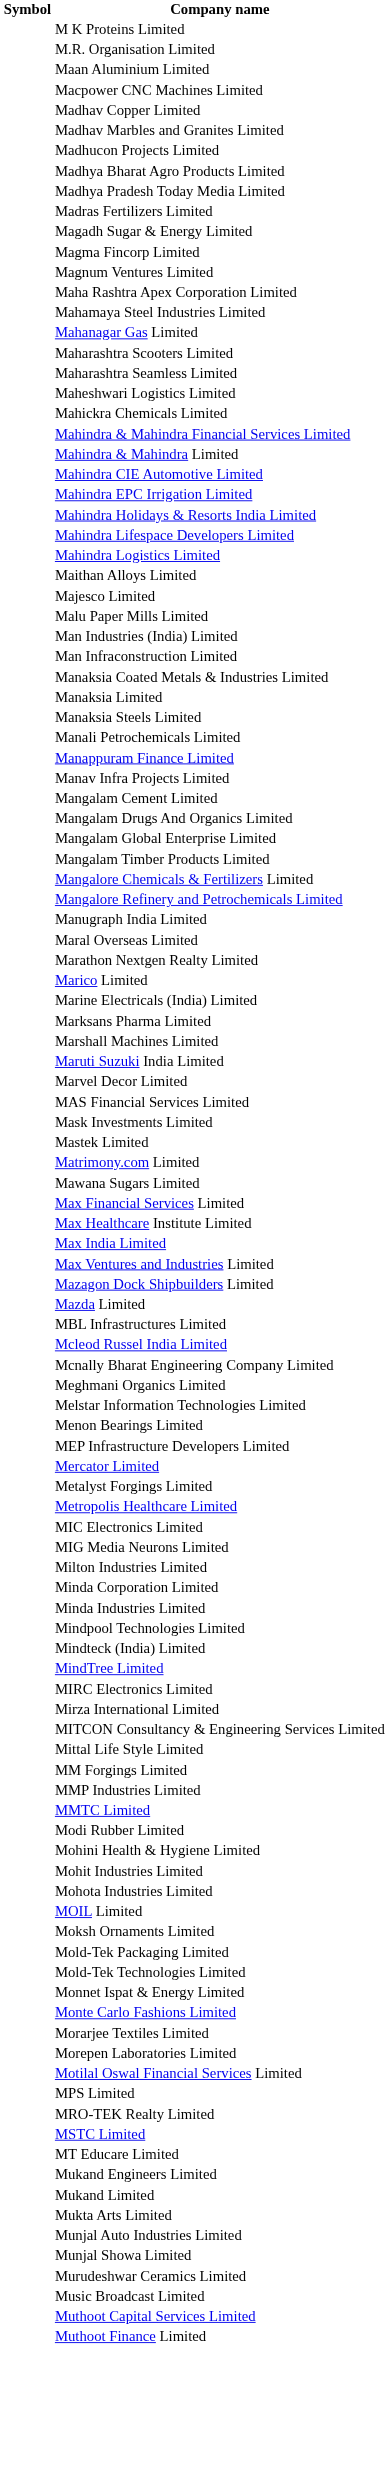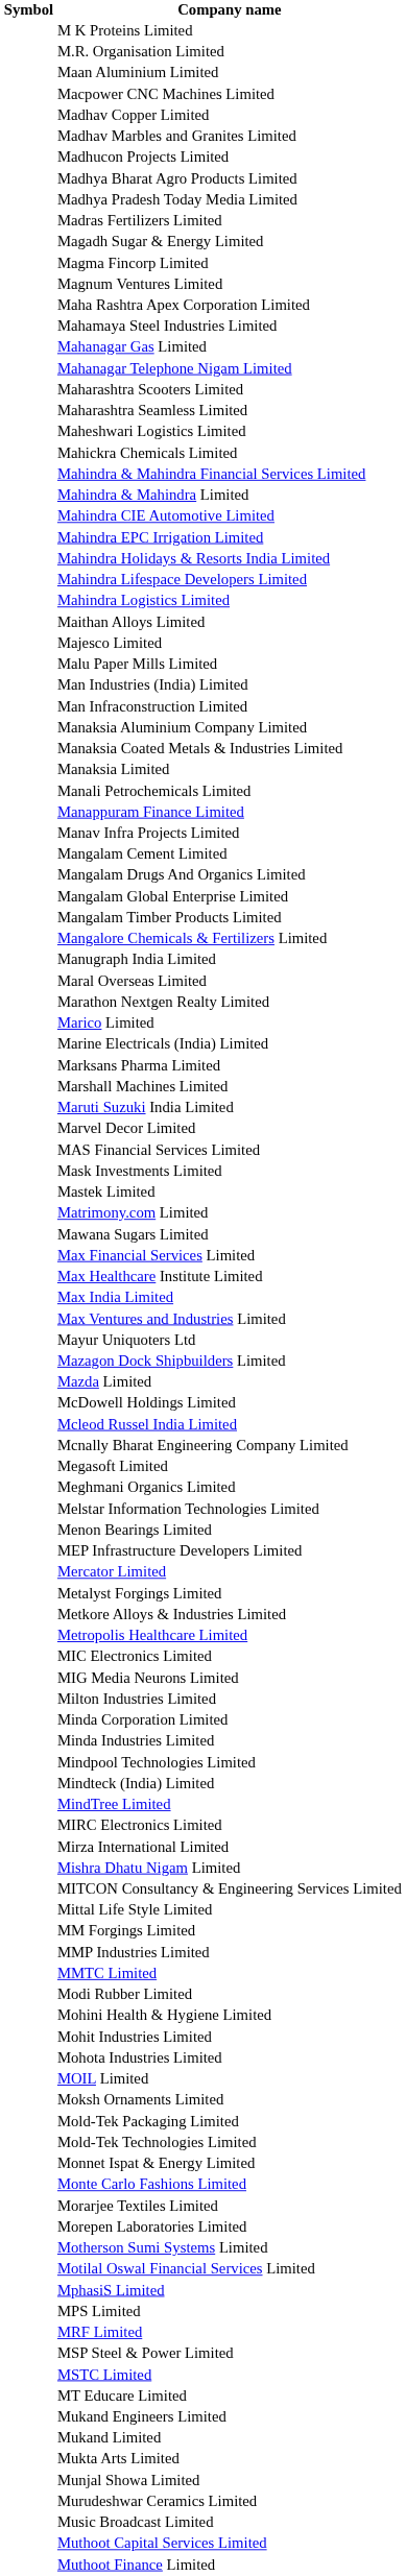+ row: Mahanagar Telephone Nigam Limited
+ row: Manaksia Aluminium Company Limited
- row: Manaksia Steels Limited
- row: Mangalore Refinery and Petrochemicals Limited
+ row: Mayur Uniquoters Ltd
- row: MBL Infrastructures Limited
+ row: McDowell Holdings Limited
+ row: Megasoft Limited
+ row: Metkore Alloys & Industries Limited
+ row: Mishra Dhatu Nigam Limited
+ row: Motherson Sumi Systems Limited
+ row: MphasiS Limited
+ row: MRF Limited
- row: MRO-TEK Realty Limited
+ row: MSP Steel & Power Limited
- row: Munjal Auto Industries Limited
